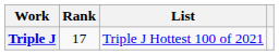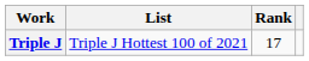columns swapped: List <-> Rank
